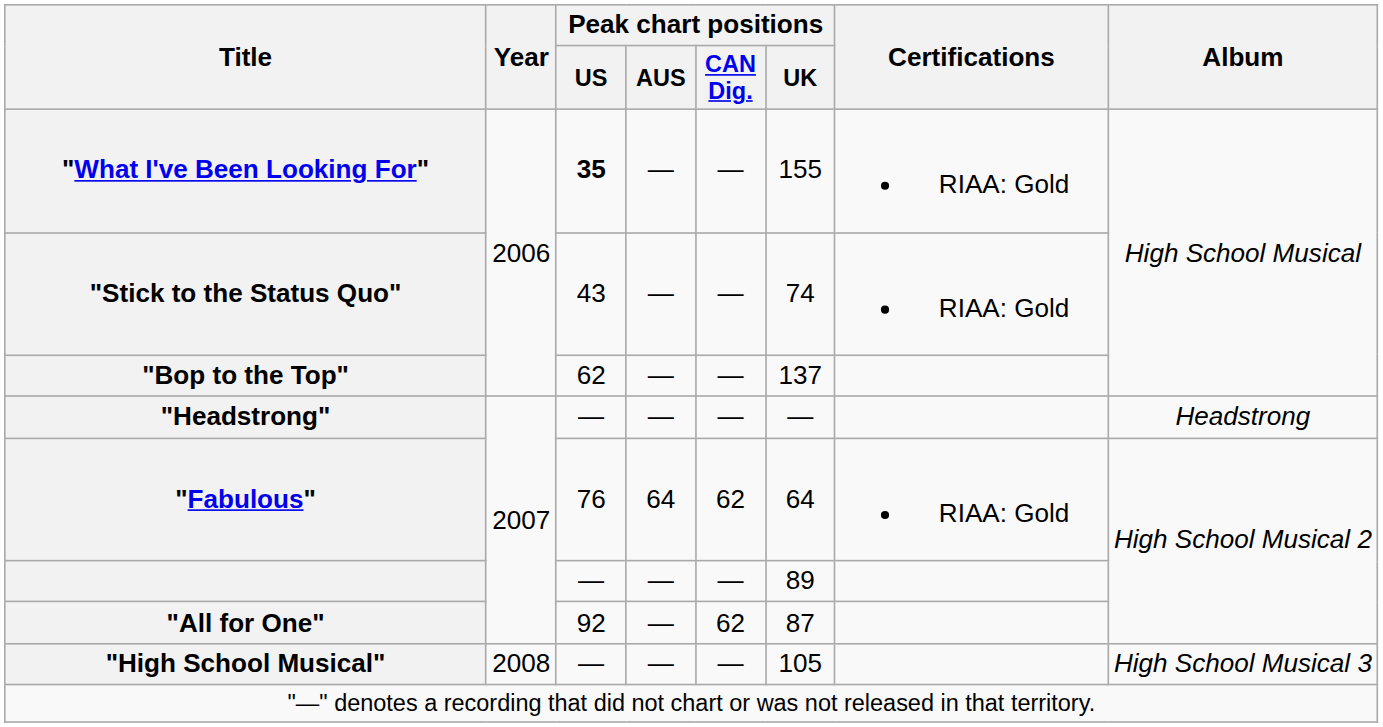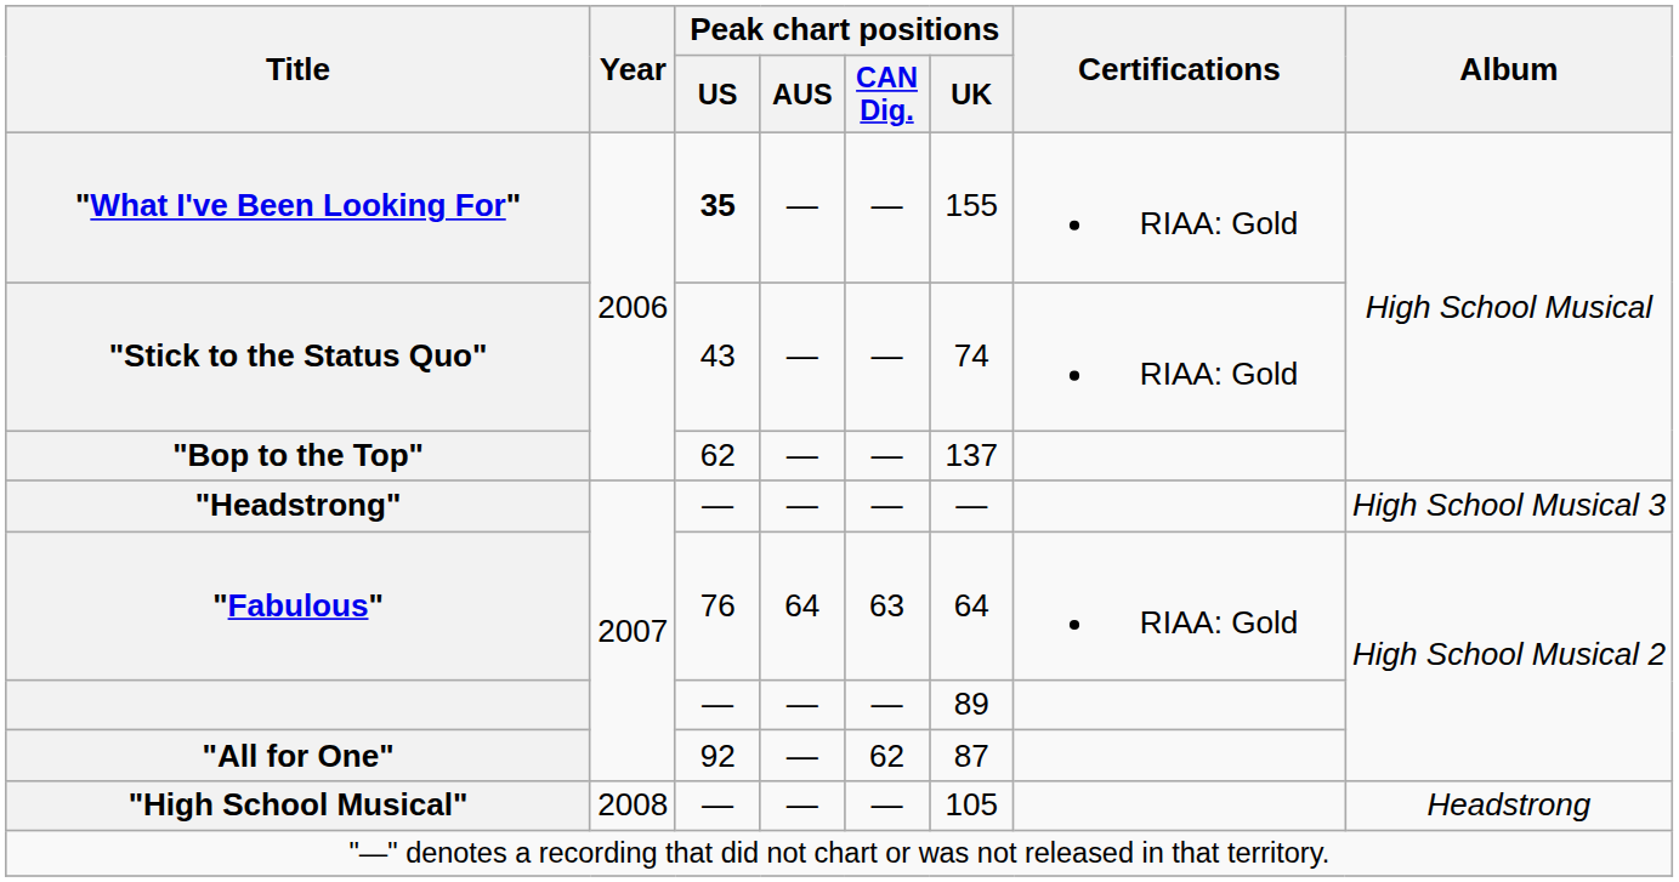"Headstrong" | Album: Headstrong -> High School Musical 3
"Fabulous" | Peak chart positions / CAN Dig.: 62 -> 63
"High School Musical" | Album: High School Musical 3 -> Headstrong
